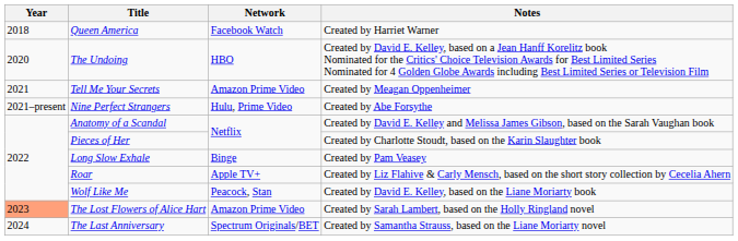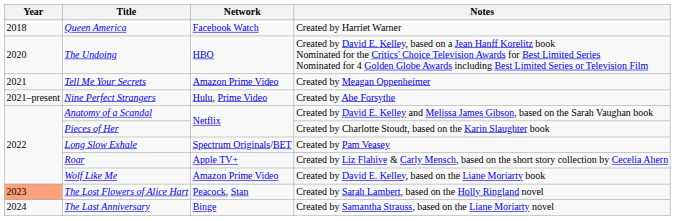Long Slow Exhale | Network: Binge -> Spectrum Originals/BET
Wolf Like Me | Network: Peacock, Stan -> Amazon Prime Video
The Lost Flowers of Alice Hart | Network: Amazon Prime Video -> Peacock, Stan
The Last Anniversary | Network: Spectrum Originals/BET -> Binge
